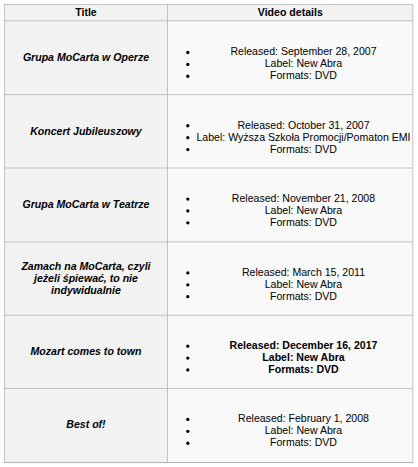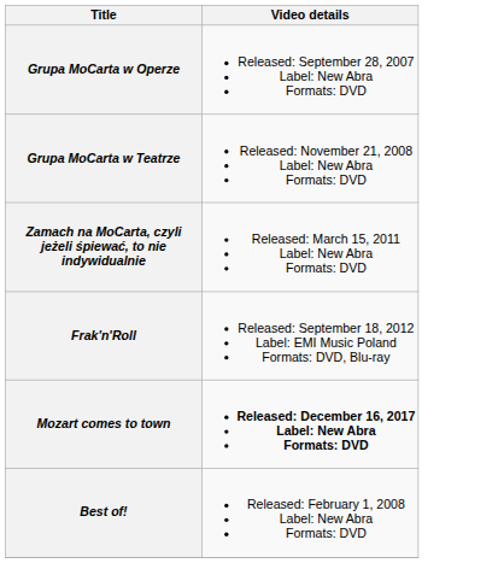- row: Koncert Jubileuszowy | Released: October 31, 2007 Label: Wyższa Szkoła Promocji/Pomaton EMI Formats: DVD
+ row: Frak'n'Roll | Released: September 18, 2012 Label: EMI Music Poland Formats: DVD, Blu-ray
